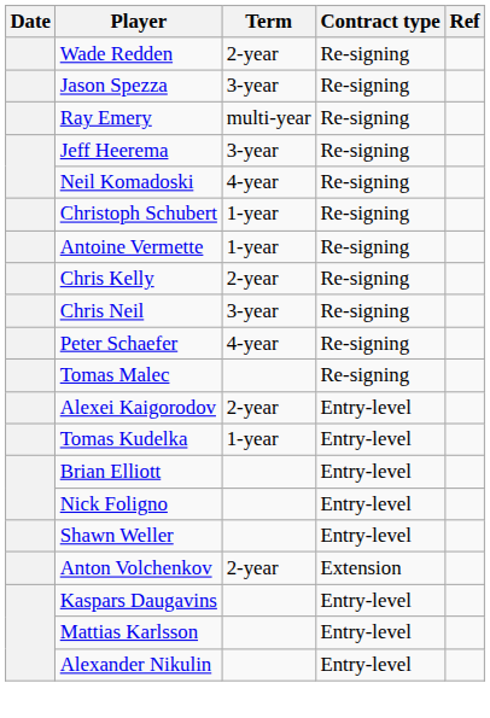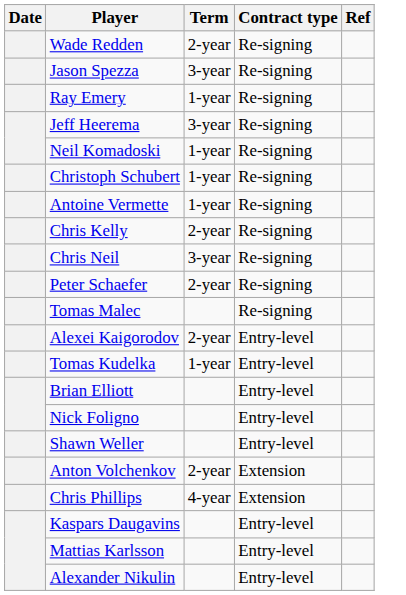Ray Emery | Term: multi-year -> 1-year
Neil Komadoski | Term: 4-year -> 1-year
Peter Schaefer | Term: 4-year -> 2-year
+ row: Chris Phillips | 4-year | Extension
